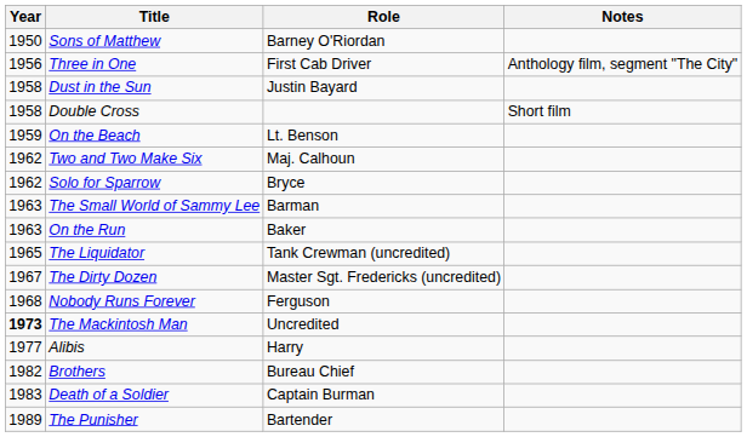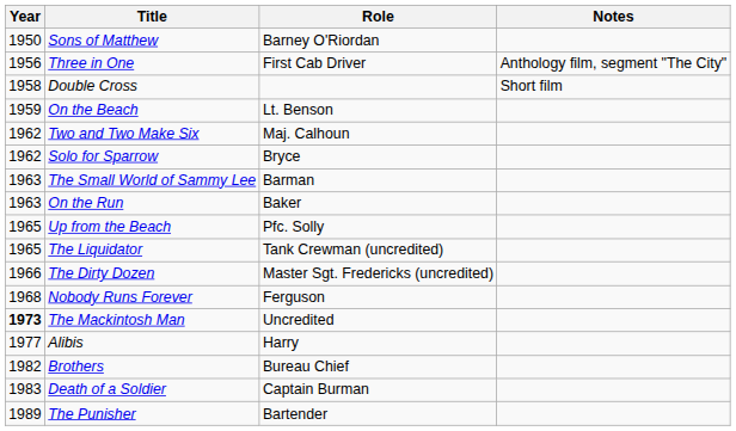- row: 1958 | Dust in the Sun | Justin Bayard
+ row: 1965 | Up from the Beach | Pfc. Solly
The Dirty Dozen | Year: 1967 -> 1966
